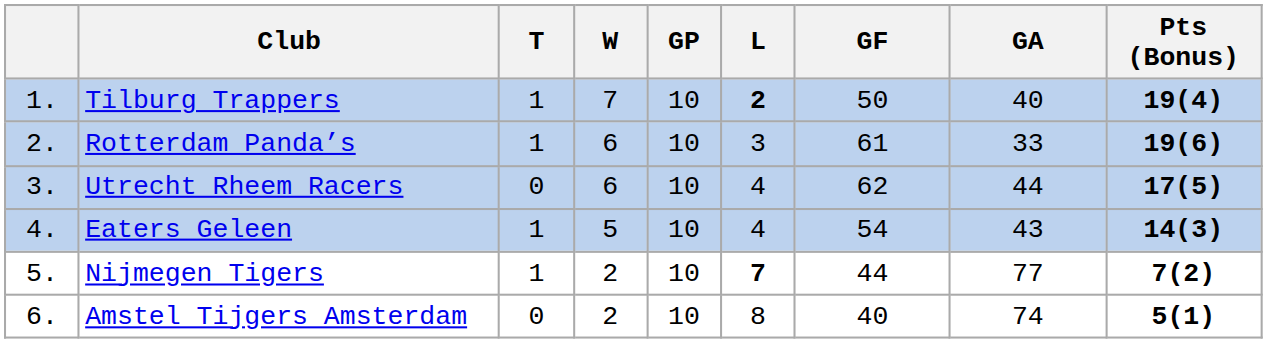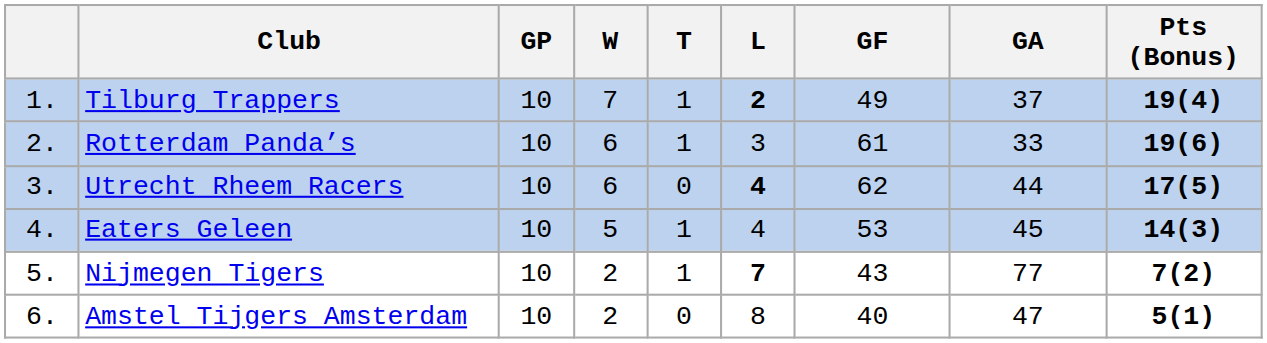columns swapped: GP <-> T
Tilburg Trappers | GF: 50 -> 49
Tilburg Trappers | GA: 40 -> 37
Utrecht Rheem Racers | L: normal -> bold
Eaters Geleen | GF: 54 -> 53
Eaters Geleen | GA: 43 -> 45
Nijmegen Tigers | GF: 44 -> 43
Amstel Tijgers Amsterdam | GA: 74 -> 47
